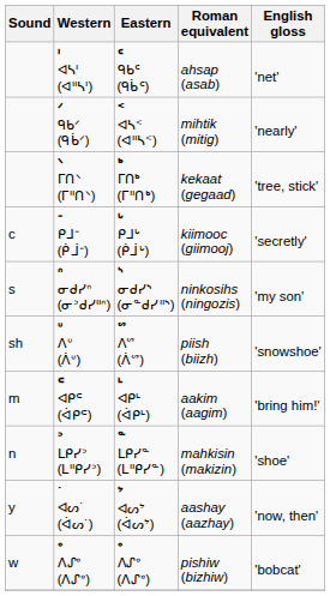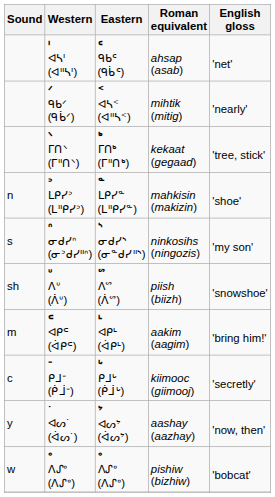rows swapped: ᐨ ᑭᒧᐨ (ᑮᒨᐨ) <-> ᐣ ᒪᑭᓯᐣ (ᒪᐦᑭᓯᐣ)
